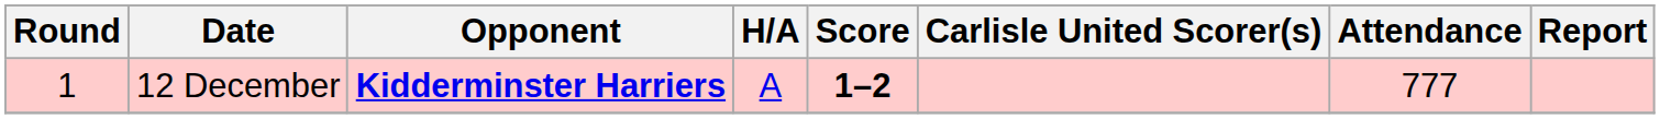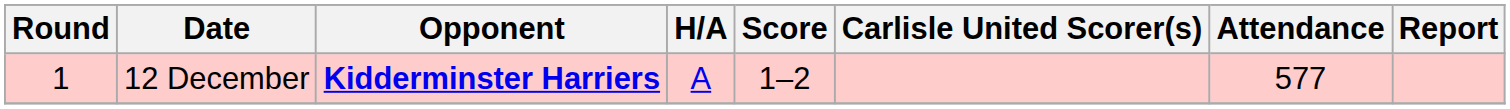12 December | Score: bold -> normal
12 December | Attendance: 777 -> 577
